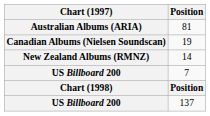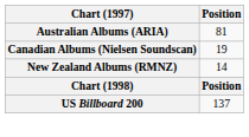- row: US Billboard 200 | 7
